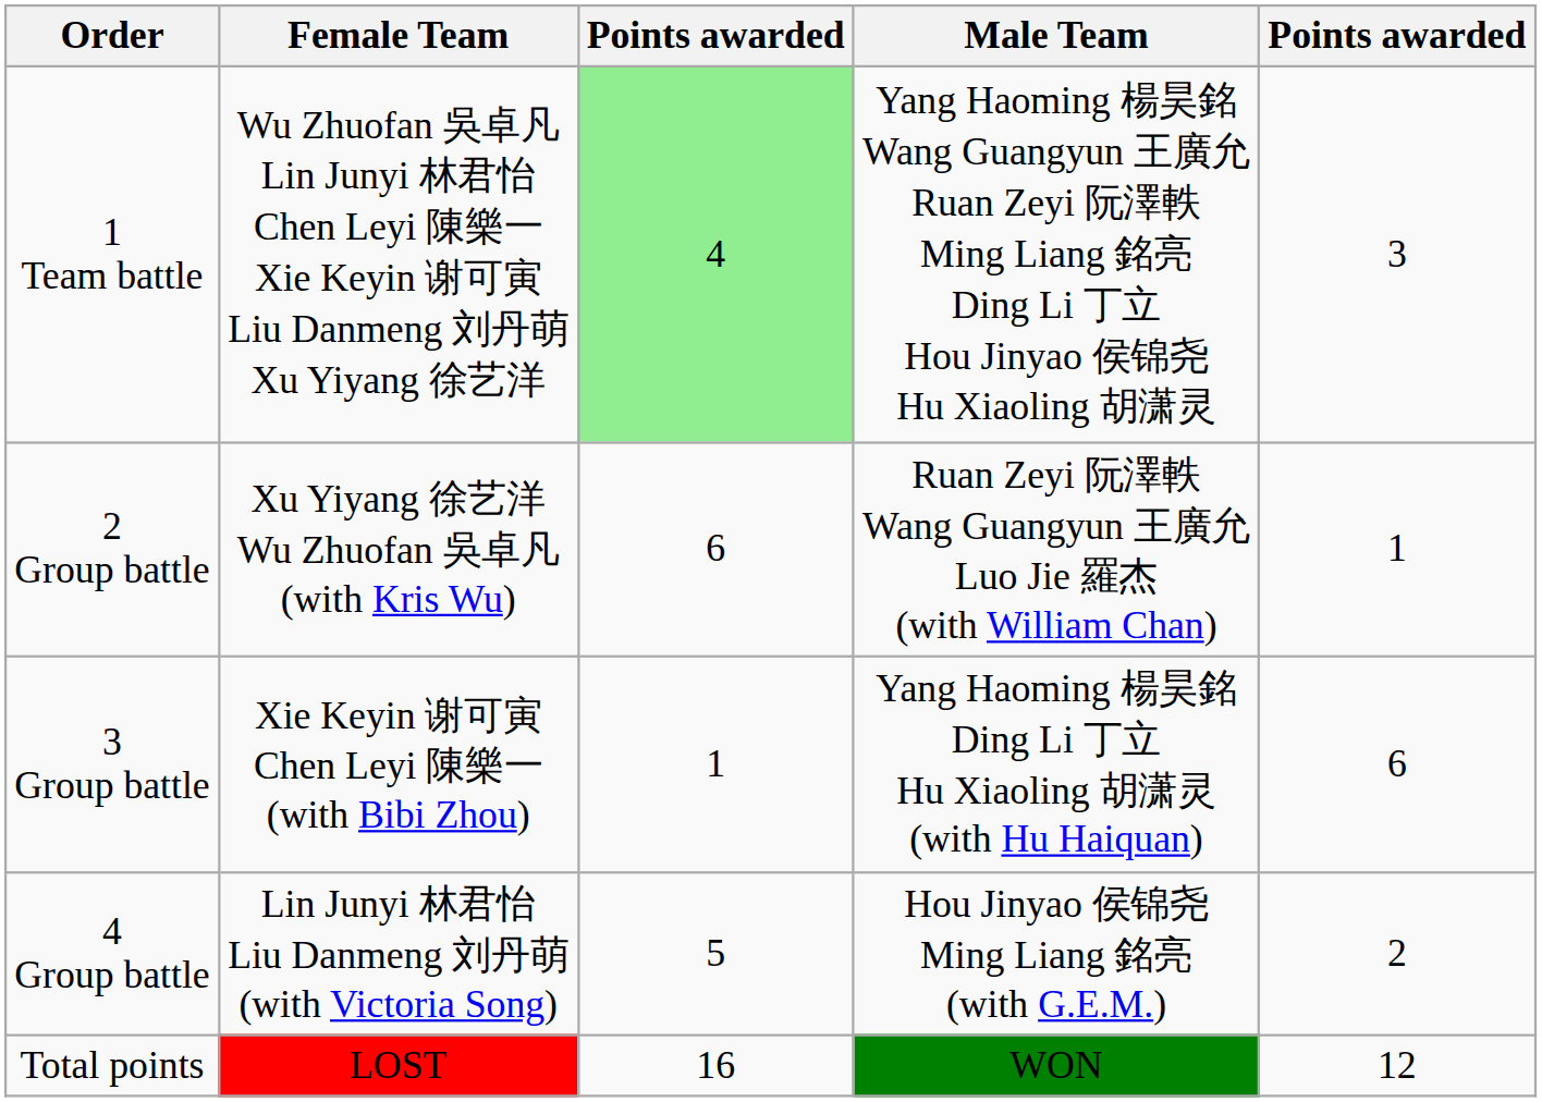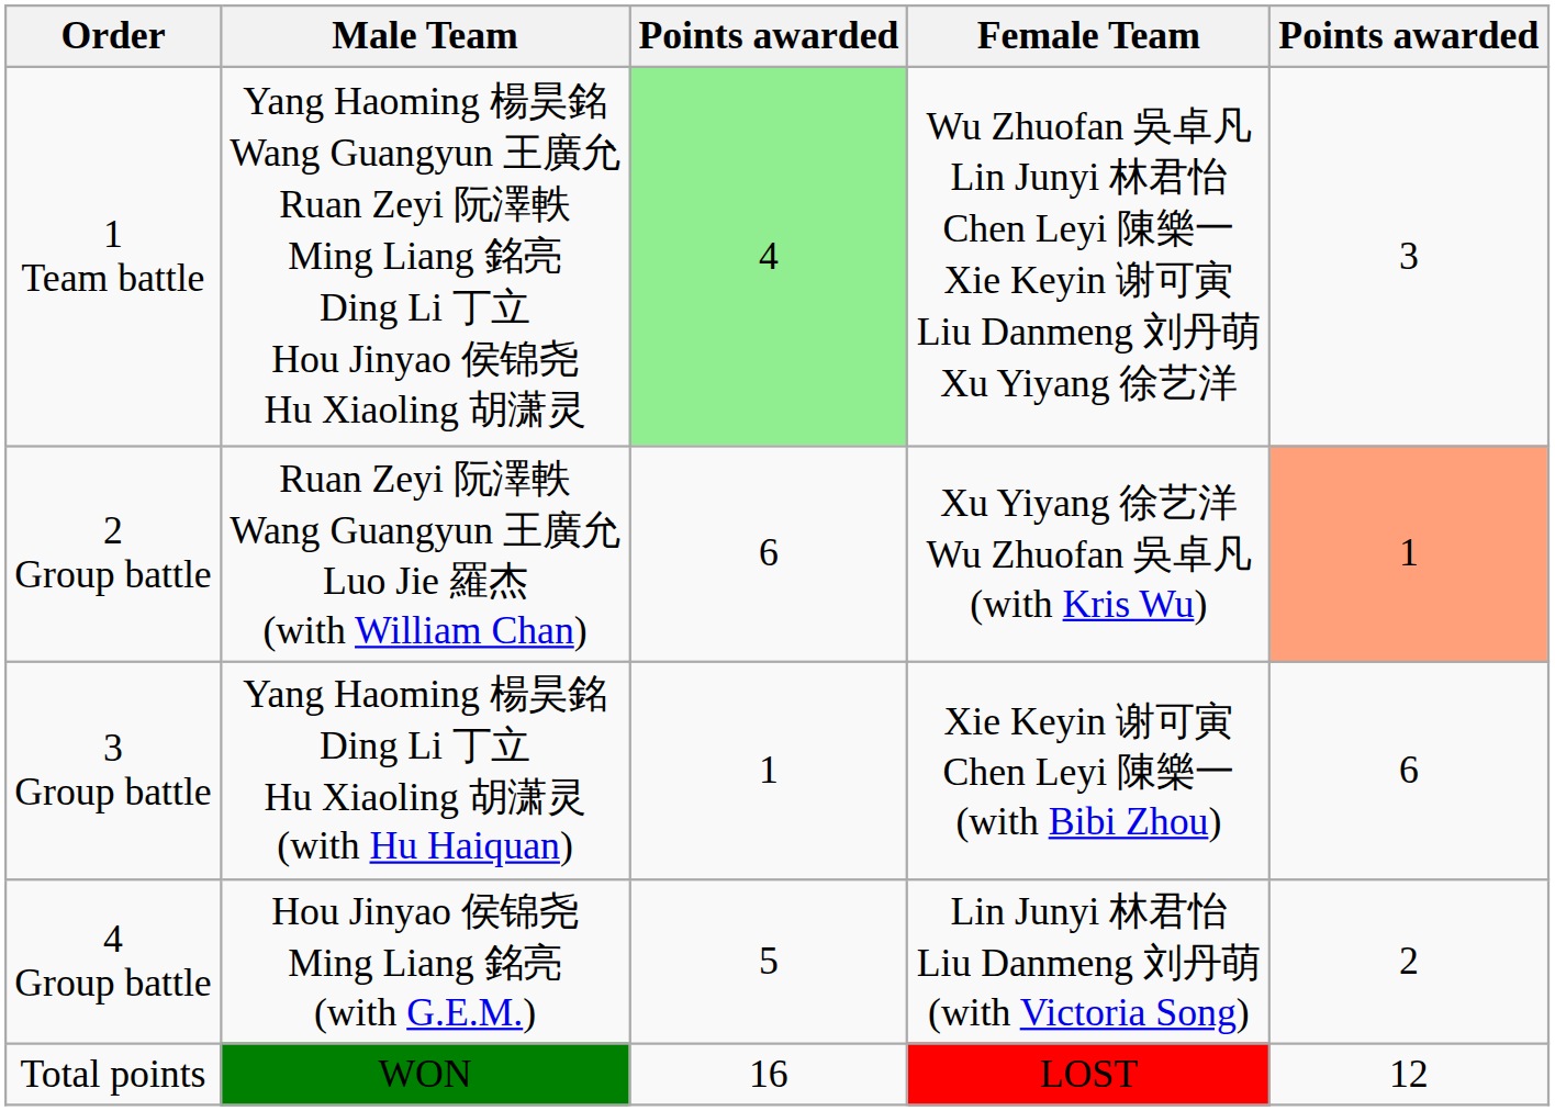columns swapped: Male Team <-> Female Team
2 Group battle | column 5: no background -> lightsalmon background
